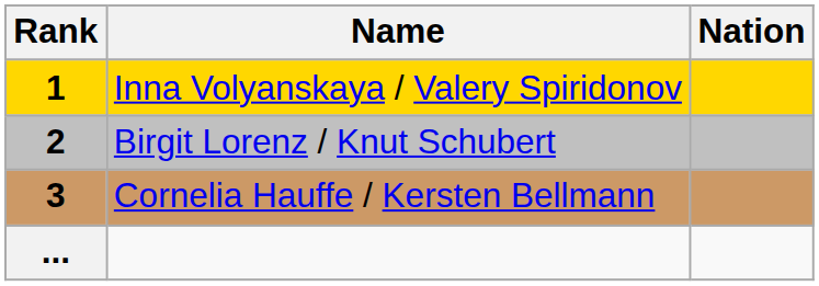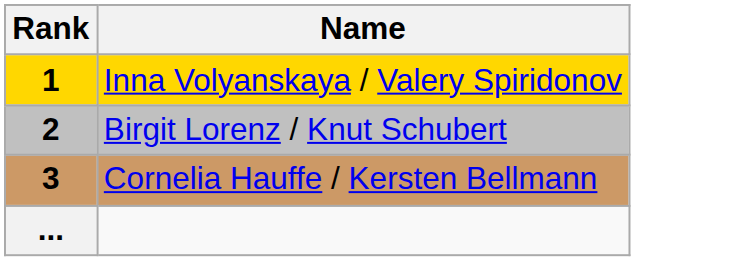- column: Nation
